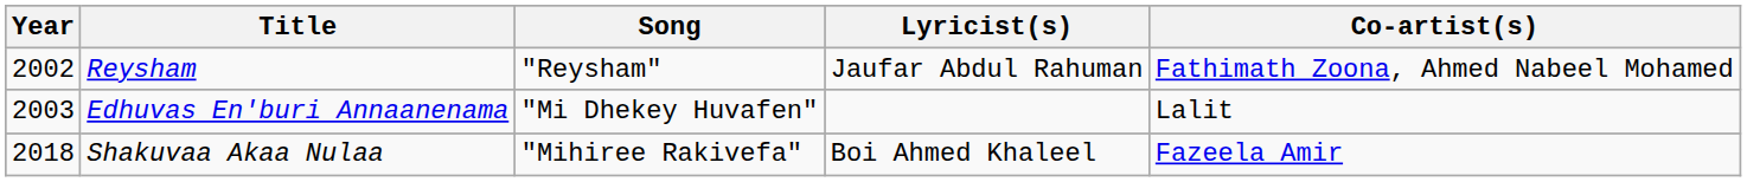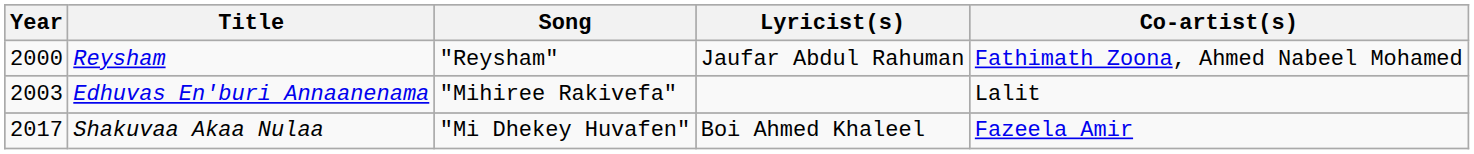Reysham | Year: 2002 -> 2000
Edhuvas En'buri Annaanenama | Song: "Mi Dhekey Huvafen" -> "Mihiree Rakivefa"
Shakuvaa Akaa Nulaa | Year: 2018 -> 2017
Shakuvaa Akaa Nulaa | Song: "Mihiree Rakivefa" -> "Mi Dhekey Huvafen"
